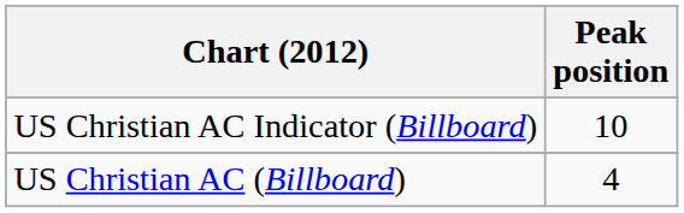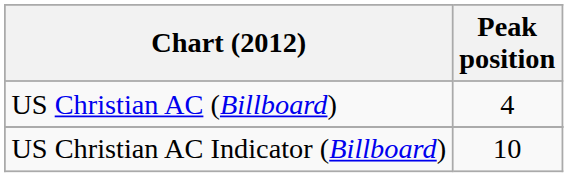rows swapped: US Christian AC (Billboard) <-> US Christian AC Indicator (Billboard)
